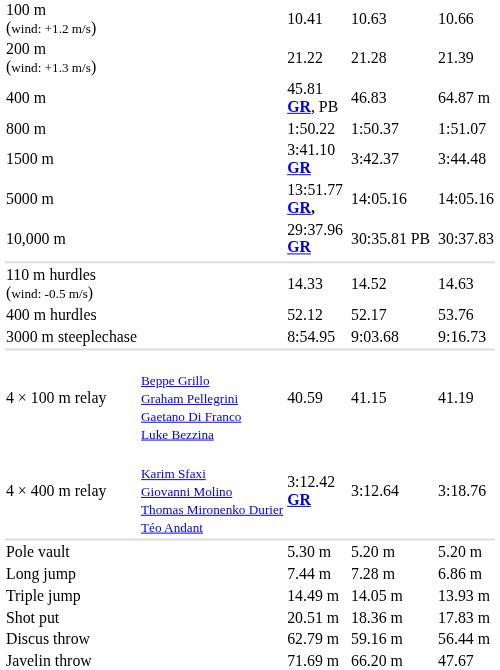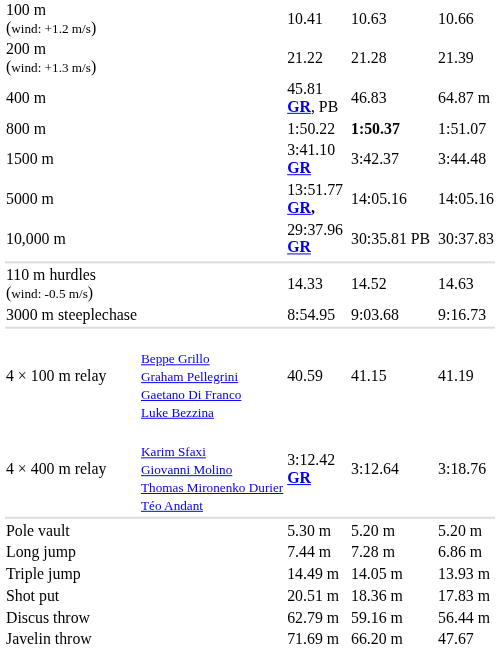800 m | column 5: normal -> bold
- row: 400 m hurdles | 52.12 | 52.17 | 53.76
